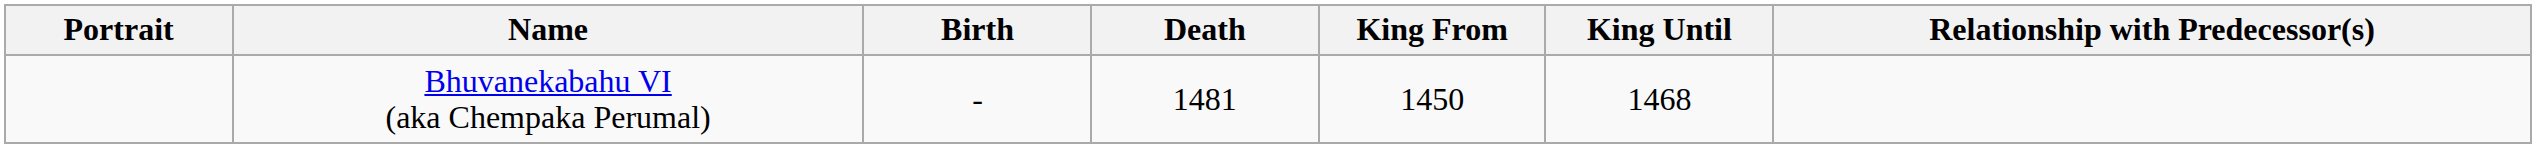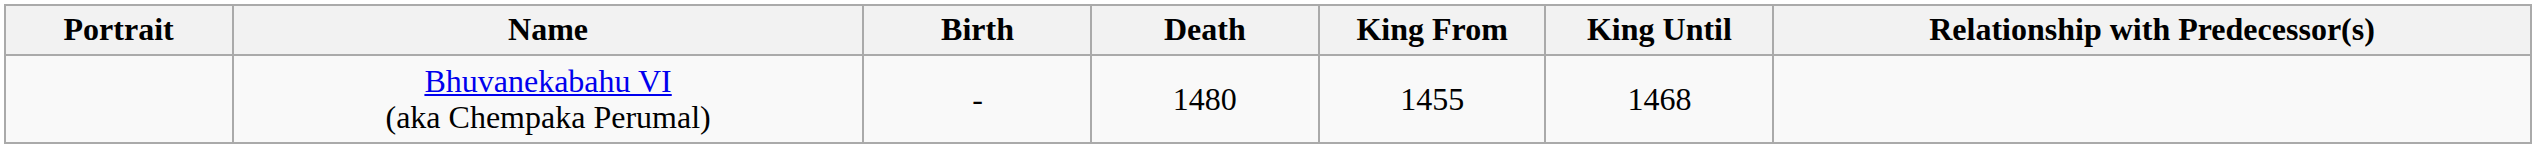Bhuvanekabahu VI (aka Chempaka Perumal) | Death: 1481 -> 1480
Bhuvanekabahu VI (aka Chempaka Perumal) | King From: 1450 -> 1455
